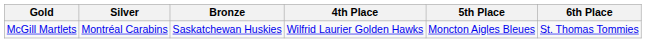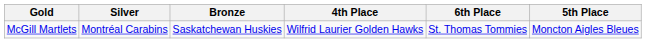columns swapped: 5th Place <-> 6th Place
